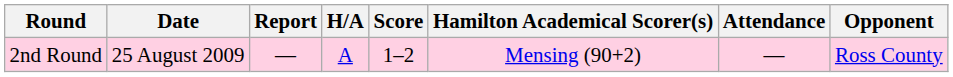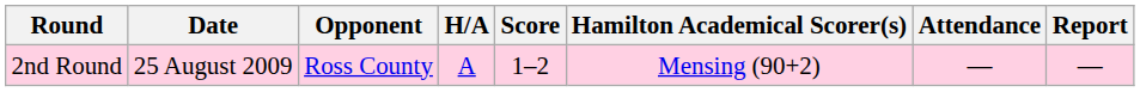columns swapped: Opponent <-> Report
